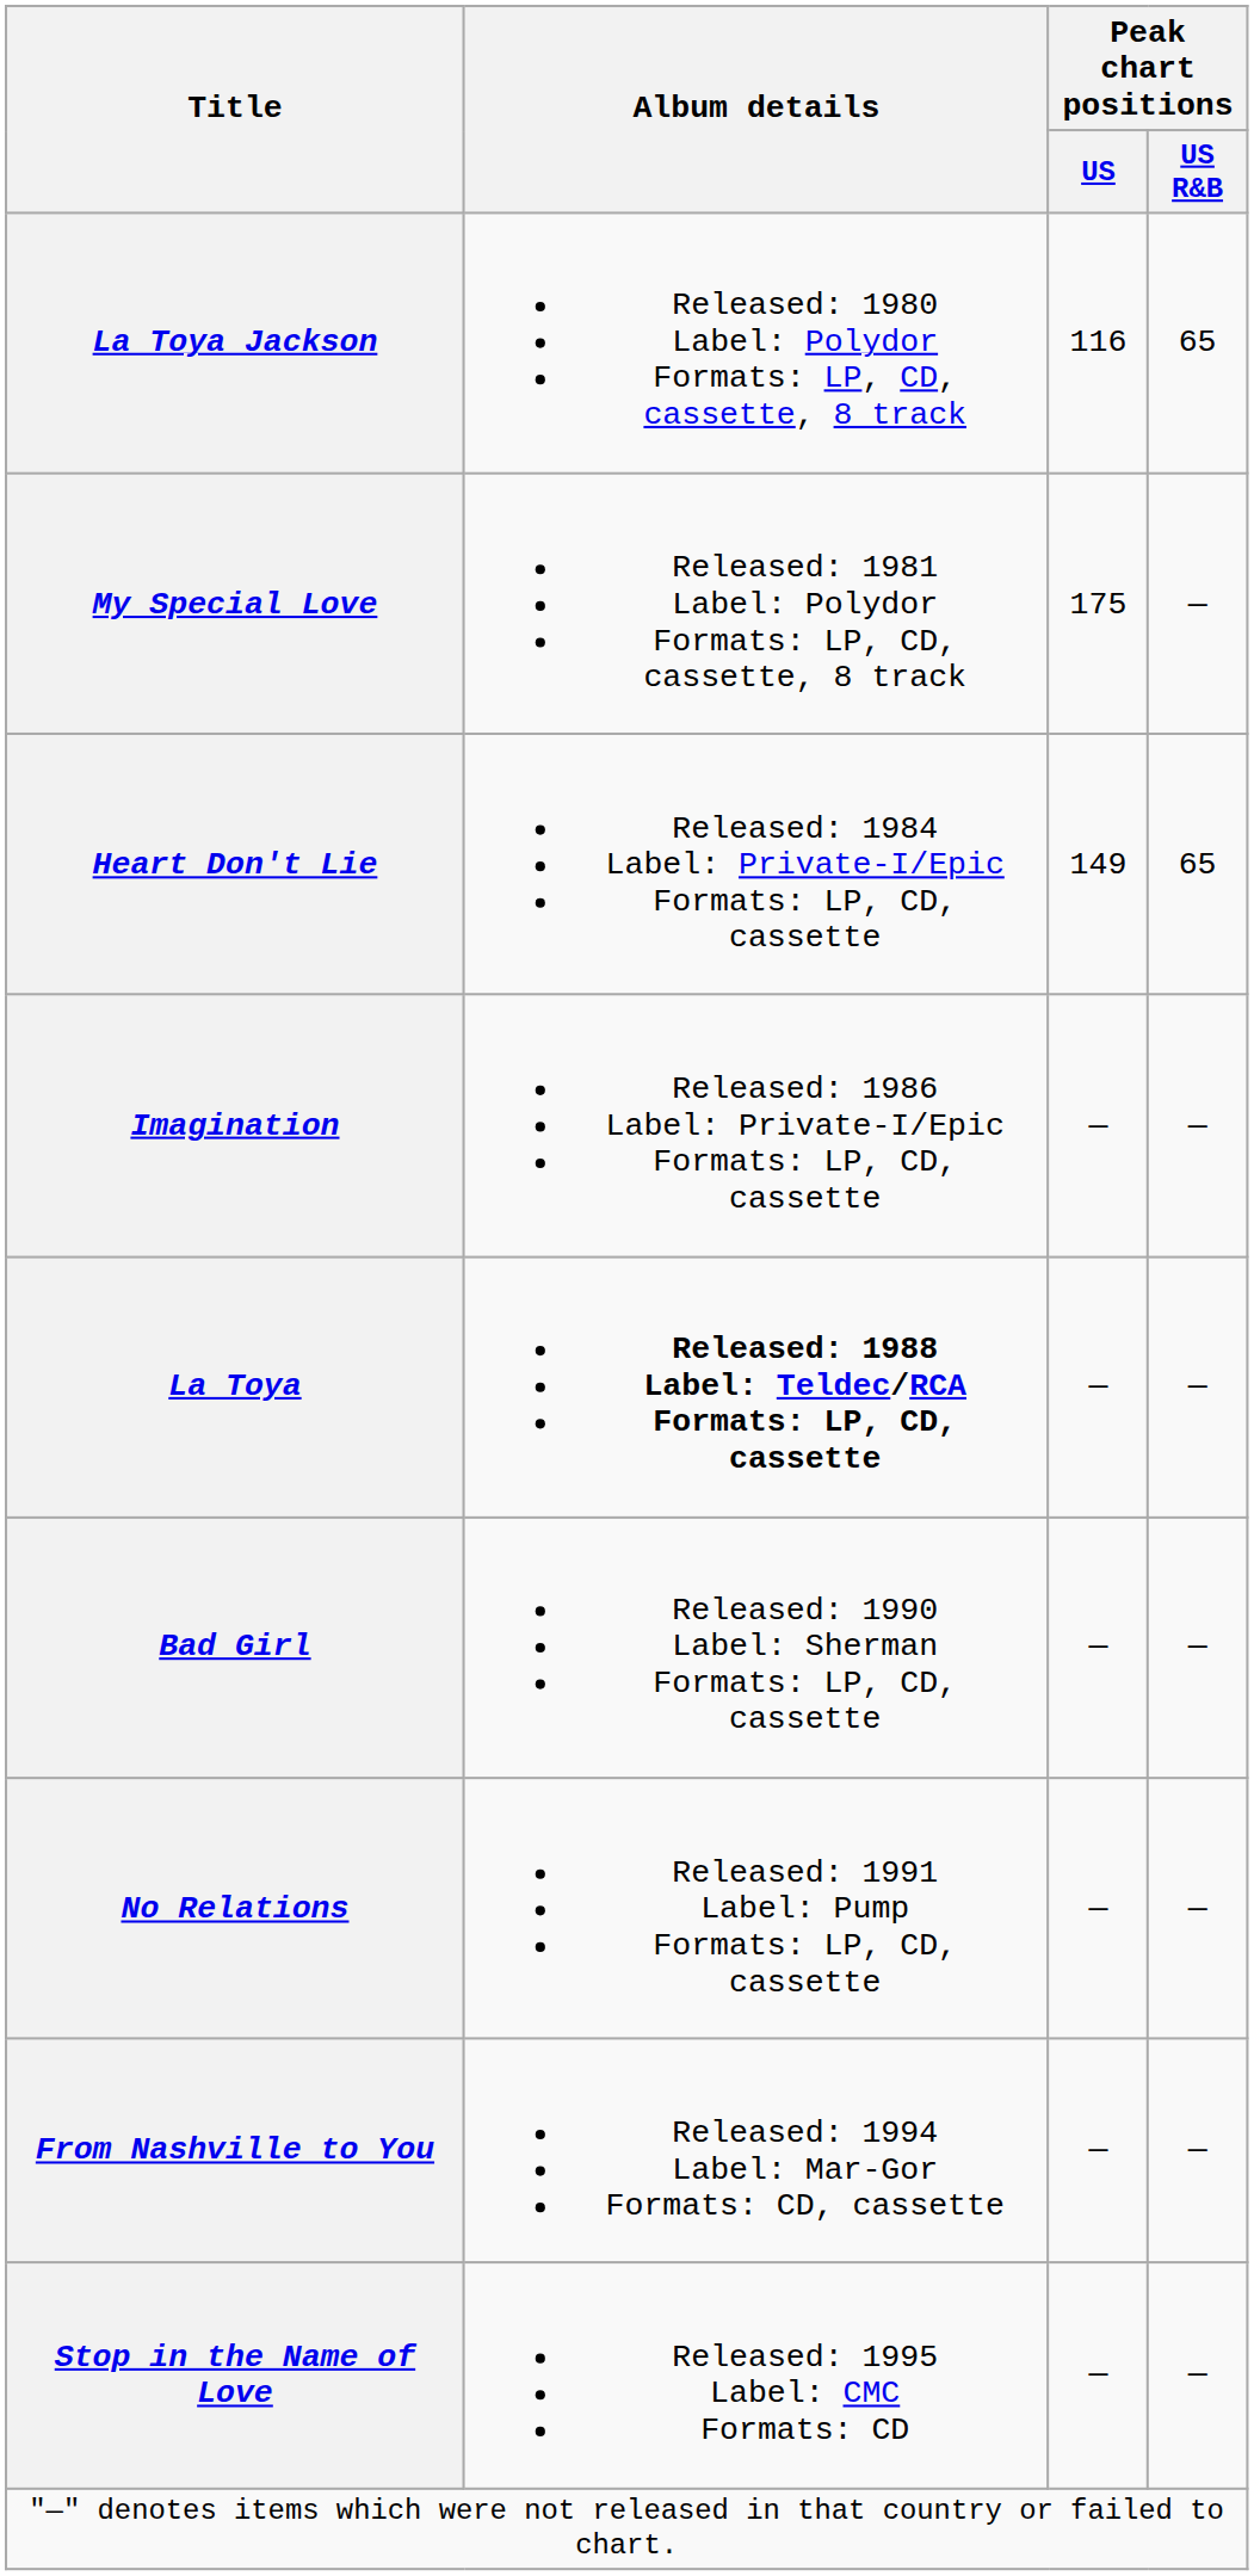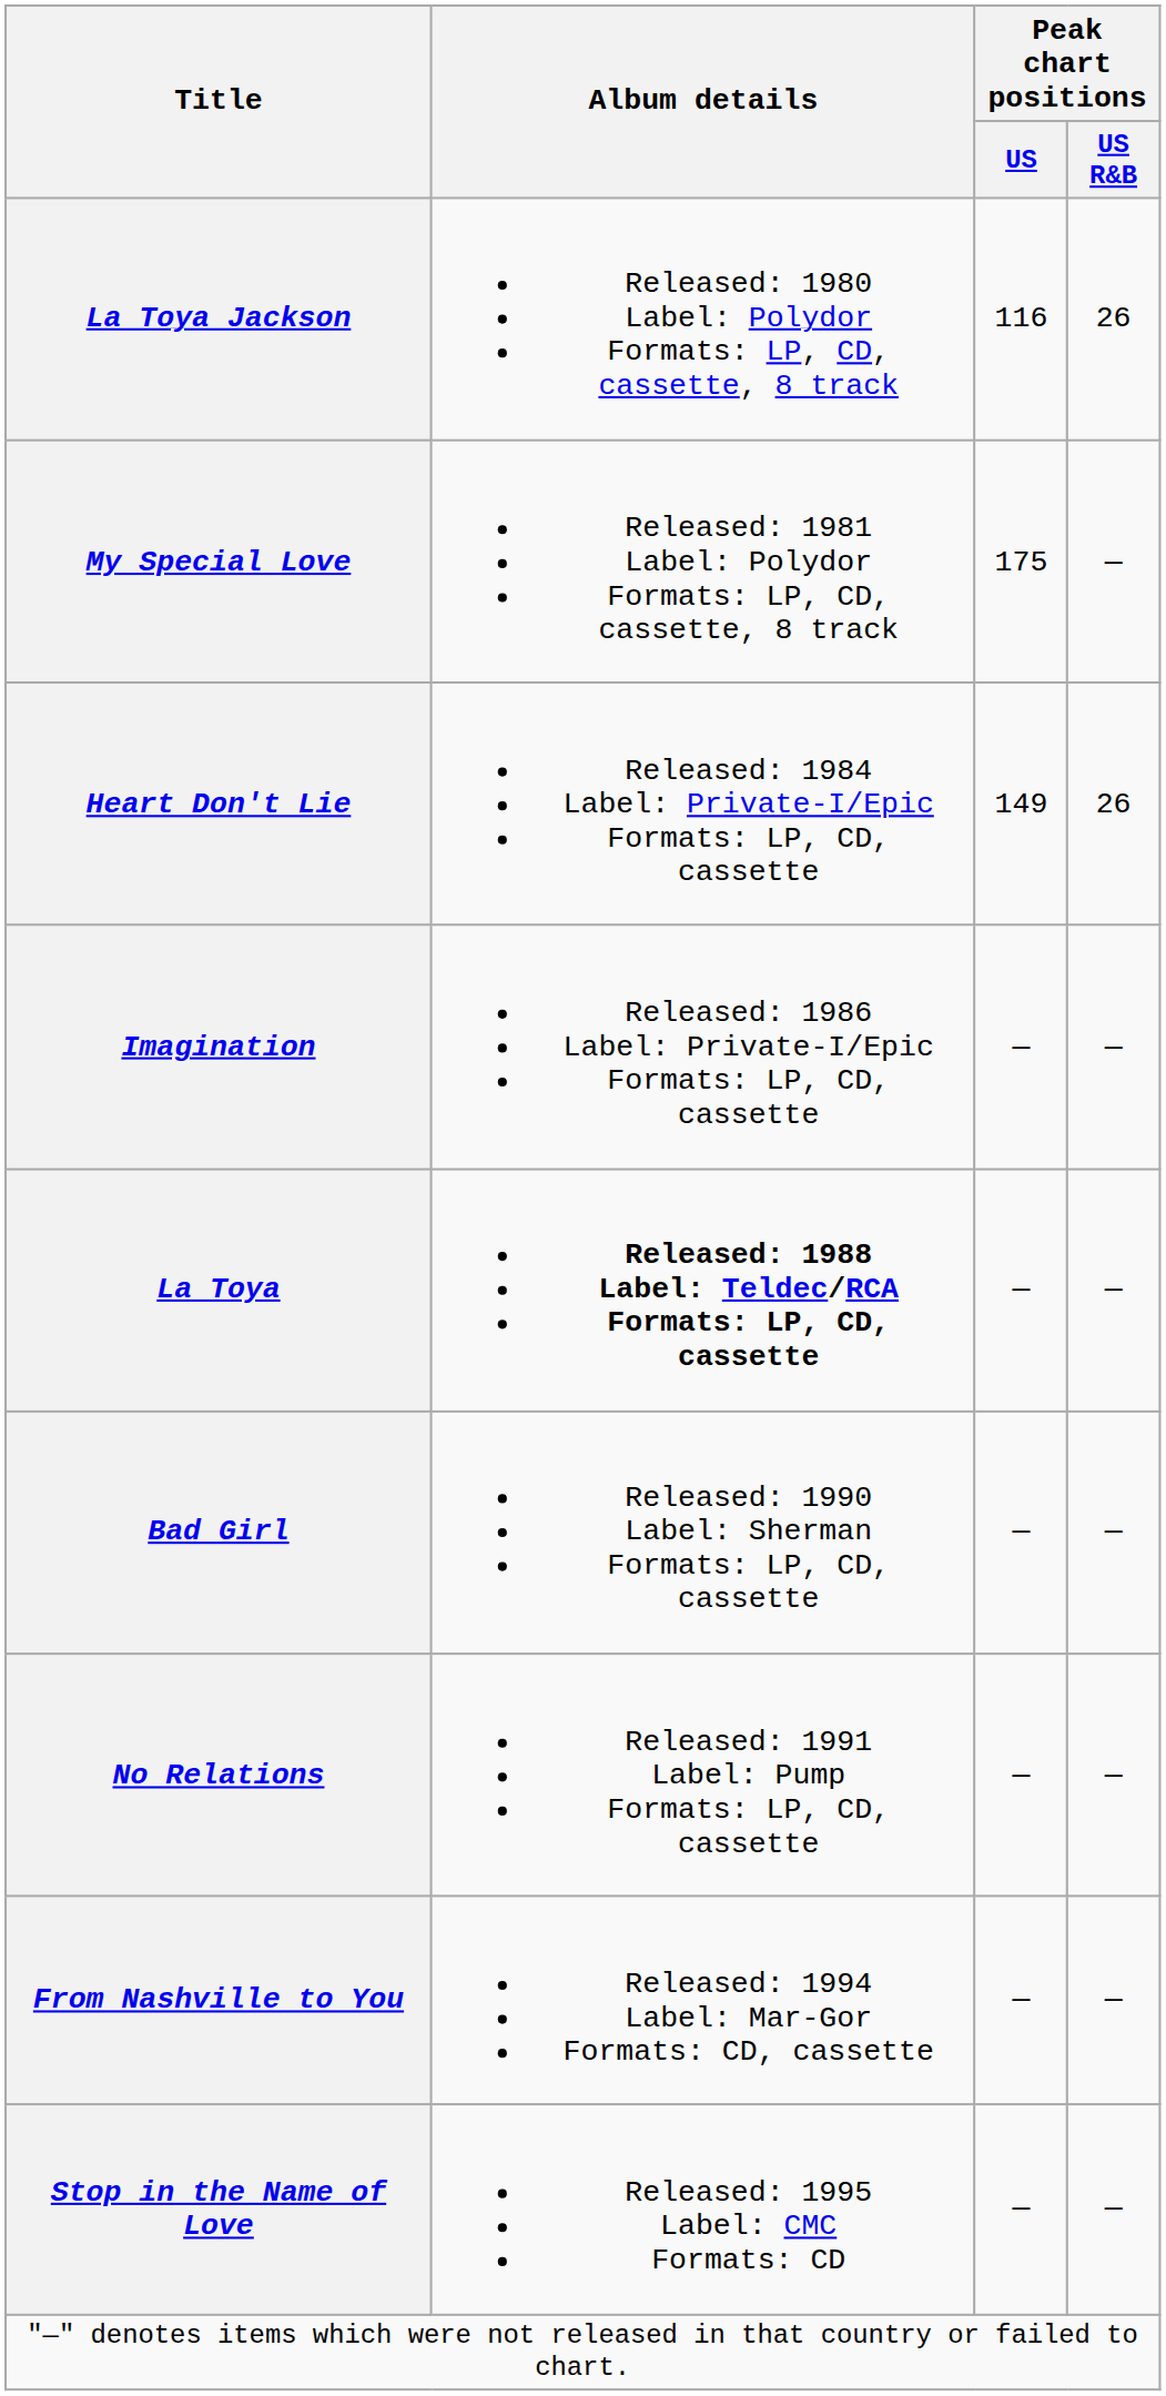La Toya Jackson | Peak chart positions / US R&B: 65 -> 26
Heart Don't Lie | Peak chart positions / US R&B: 65 -> 26
